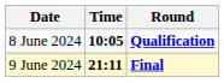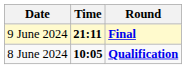rows swapped: 8 June 2024 <-> 9 June 2024
